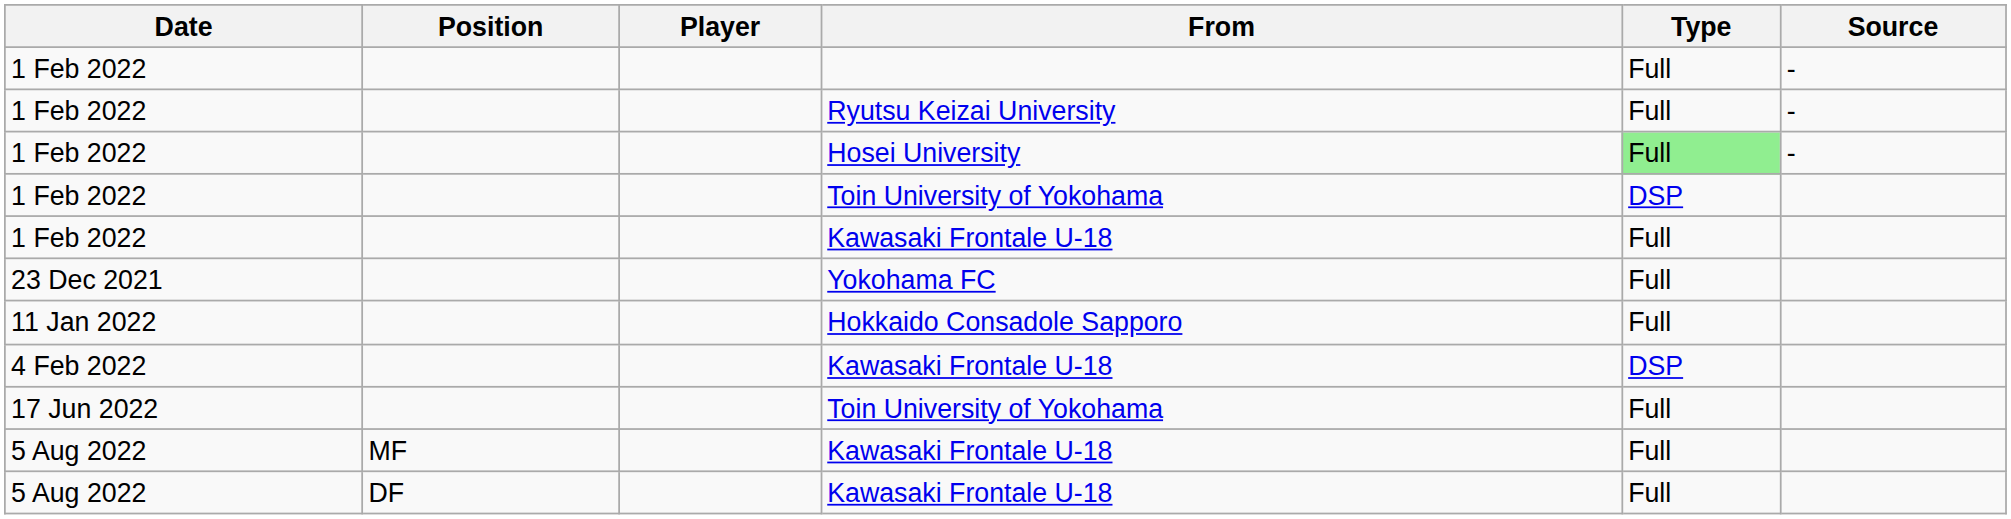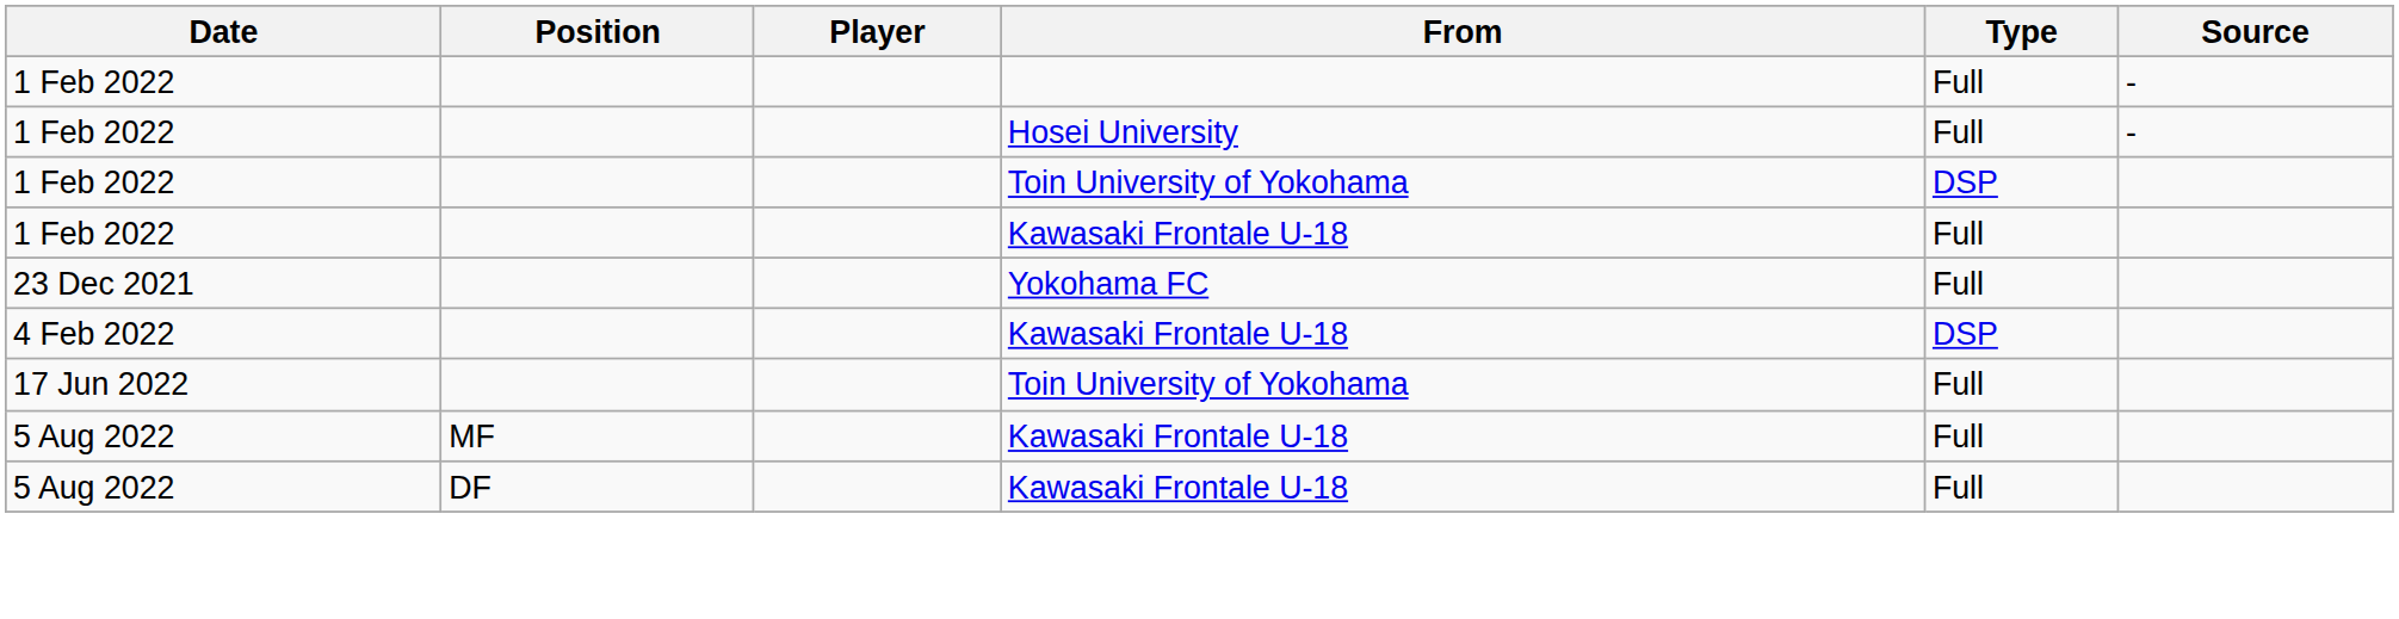- row: 1 Feb 2022 | Ryutsu Keizai University | Full | -
Hosei University | Type: lightgreen background -> no background
- row: 11 Jan 2022 | Hokkaido Consadole Sapporo | Full
